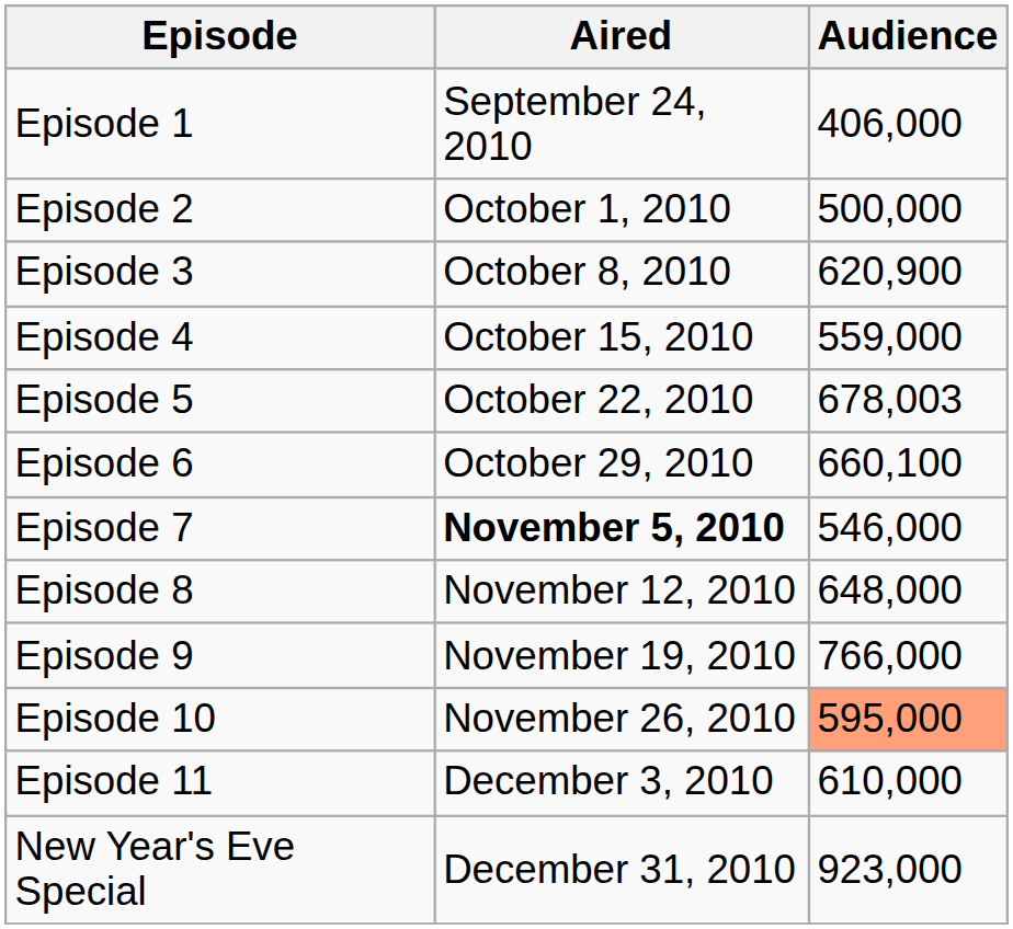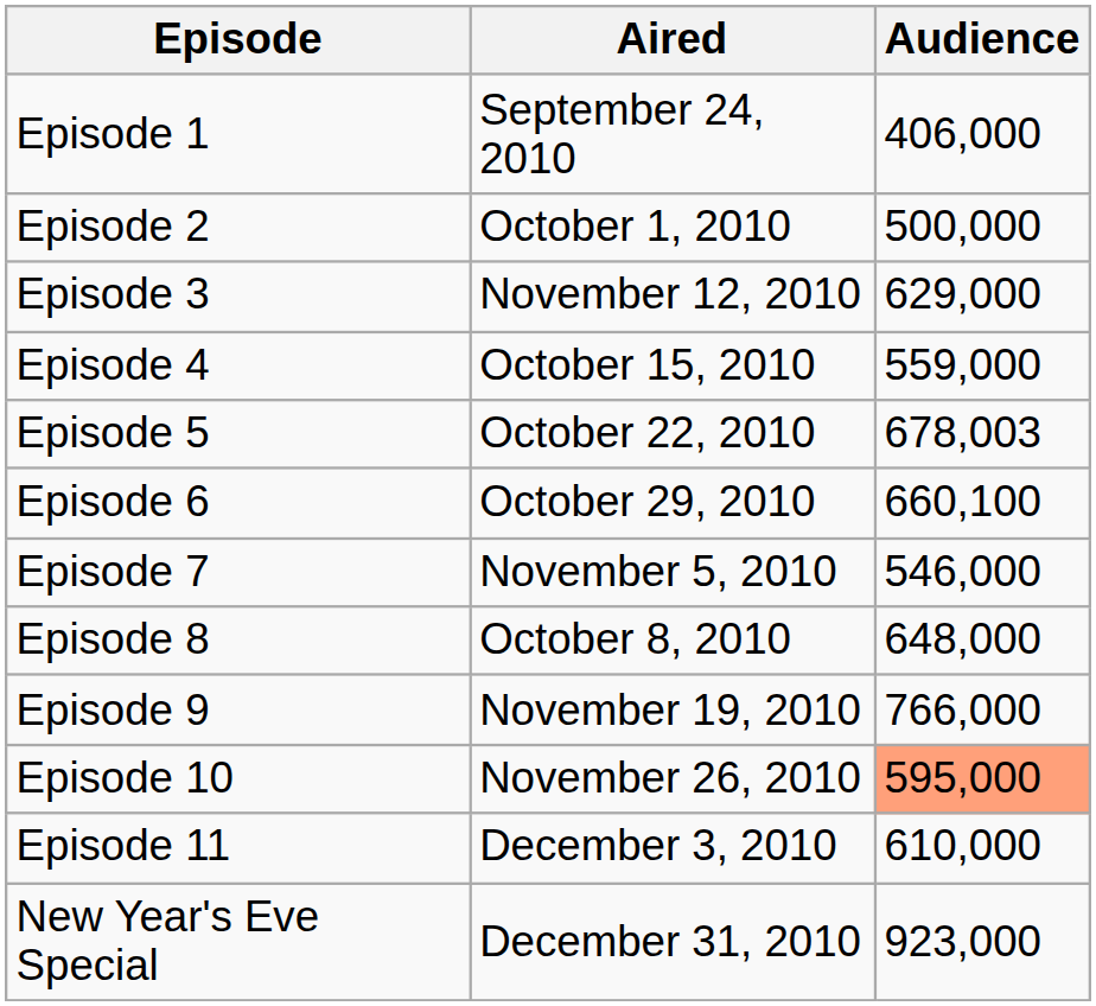Episode 3 | Aired: October 8, 2010 -> November 12, 2010
Episode 3 | Audience: 620,900 -> 629,000
Episode 7 | Aired: bold -> normal
Episode 8 | Aired: November 12, 2010 -> October 8, 2010
